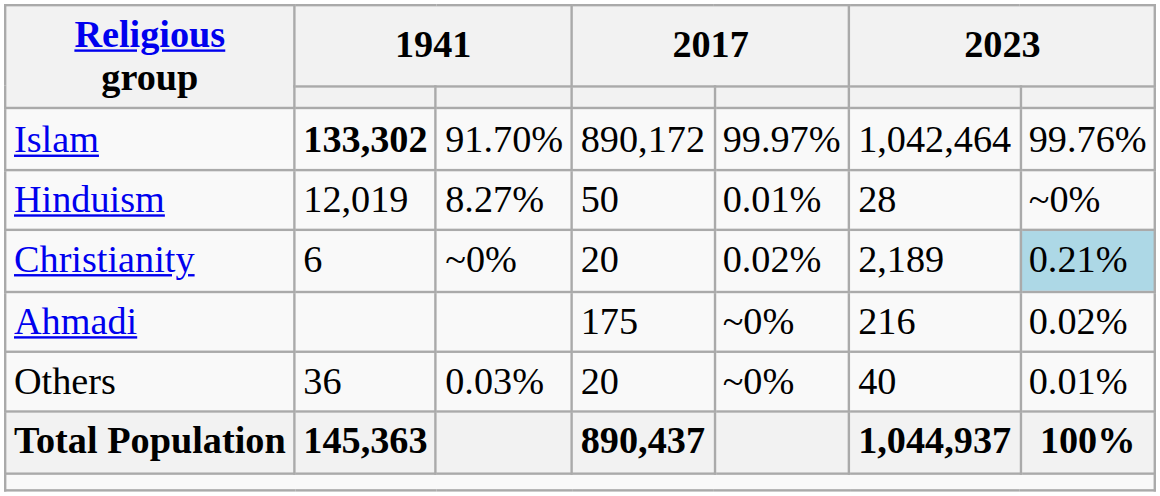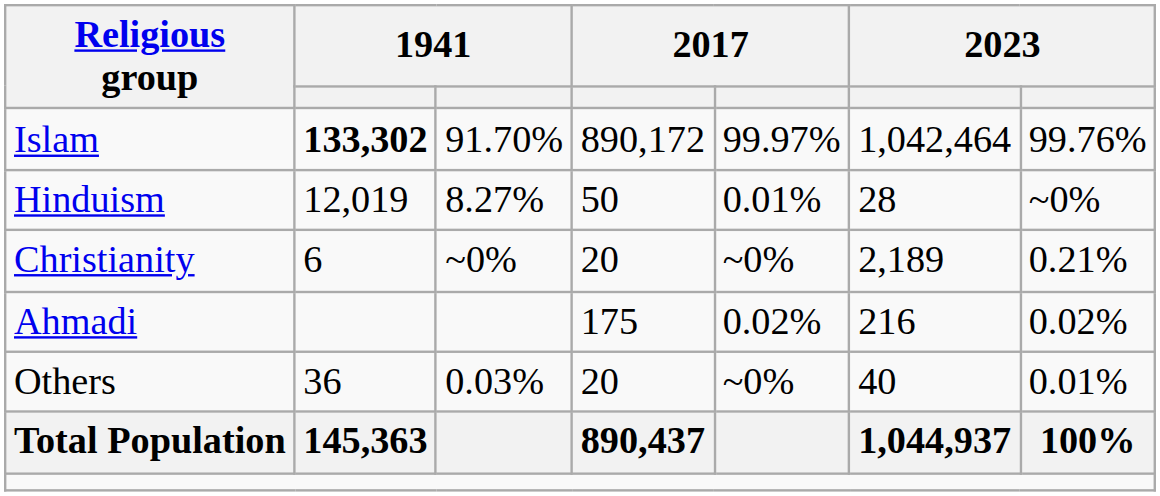Christianity | column 5: 0.02% -> ~0%
Christianity | column 7: lightblue background -> no background
Ahmadi | column 5: ~0% -> 0.02%
